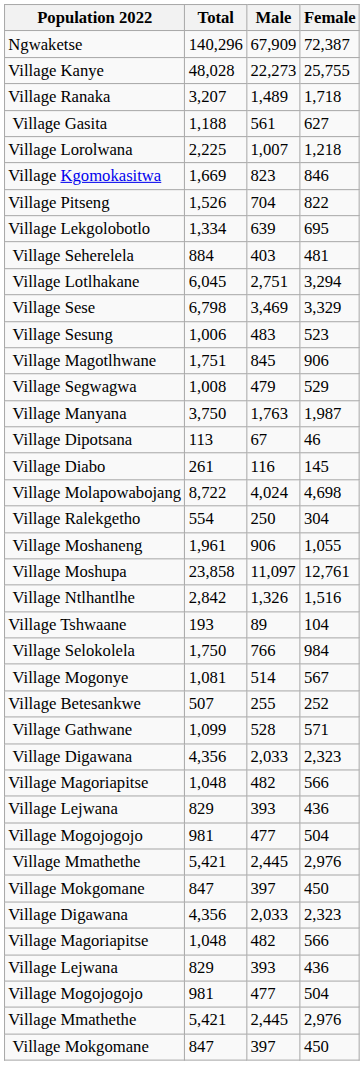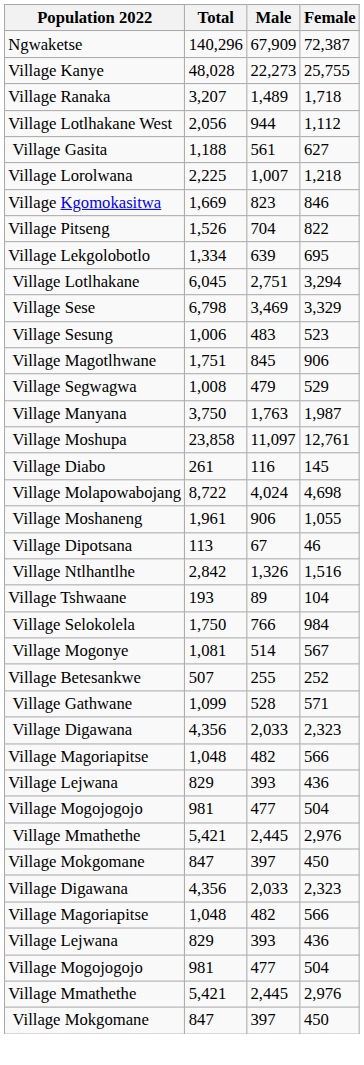+ row: Village Lotlhakane West | 2,056 | 944 | 1,112
- row: Village Seherelela | 884 | 403 | 481
rows swapped: Village Dipotsana <-> Village Moshupa
- row: Village Ralekgetho | 554 | 250 | 304
